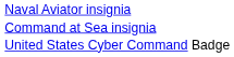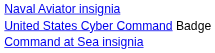rows swapped: Command at Sea insignia <-> United States Cyber Command Badge
